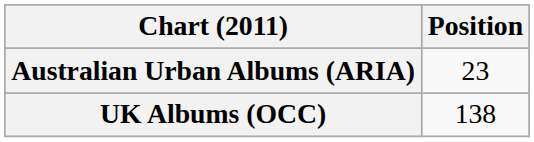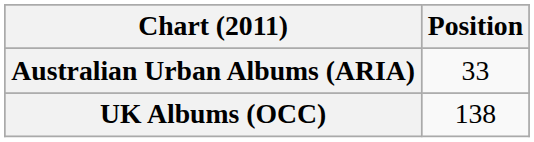Australian Urban Albums (ARIA) | Position: 23 -> 33
